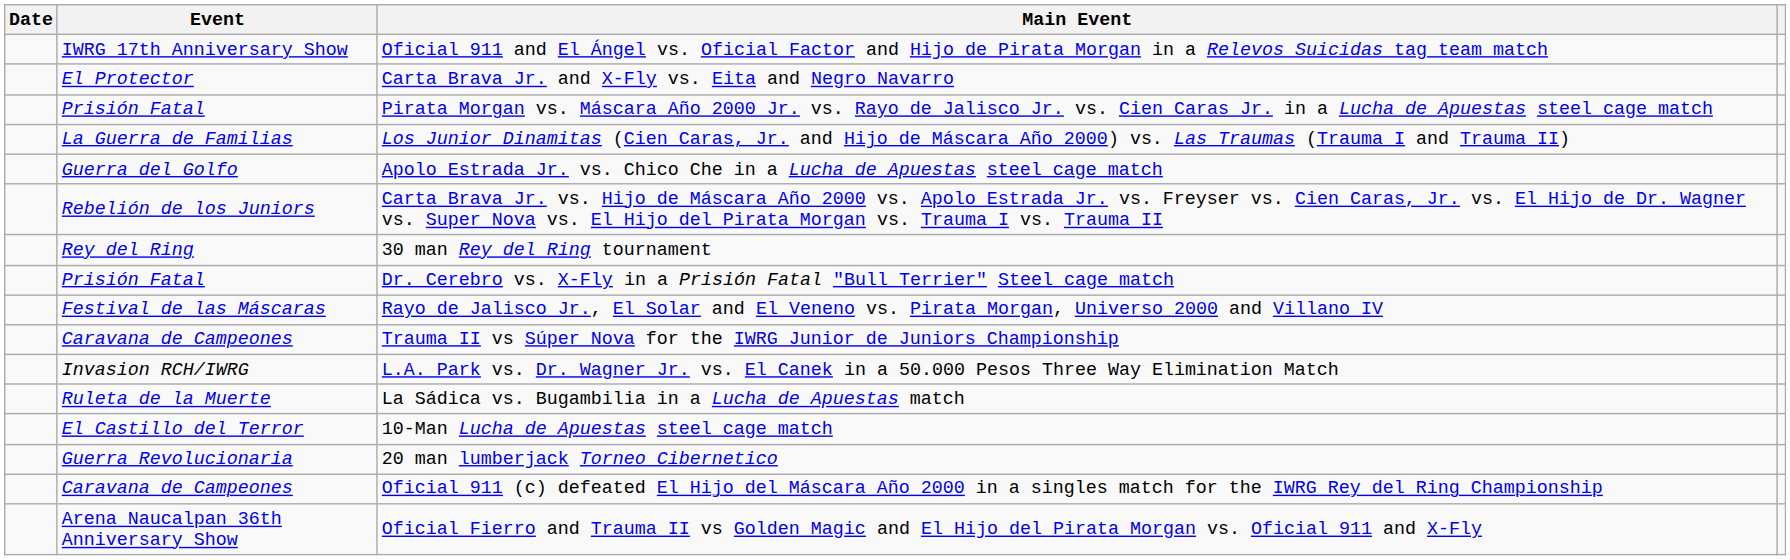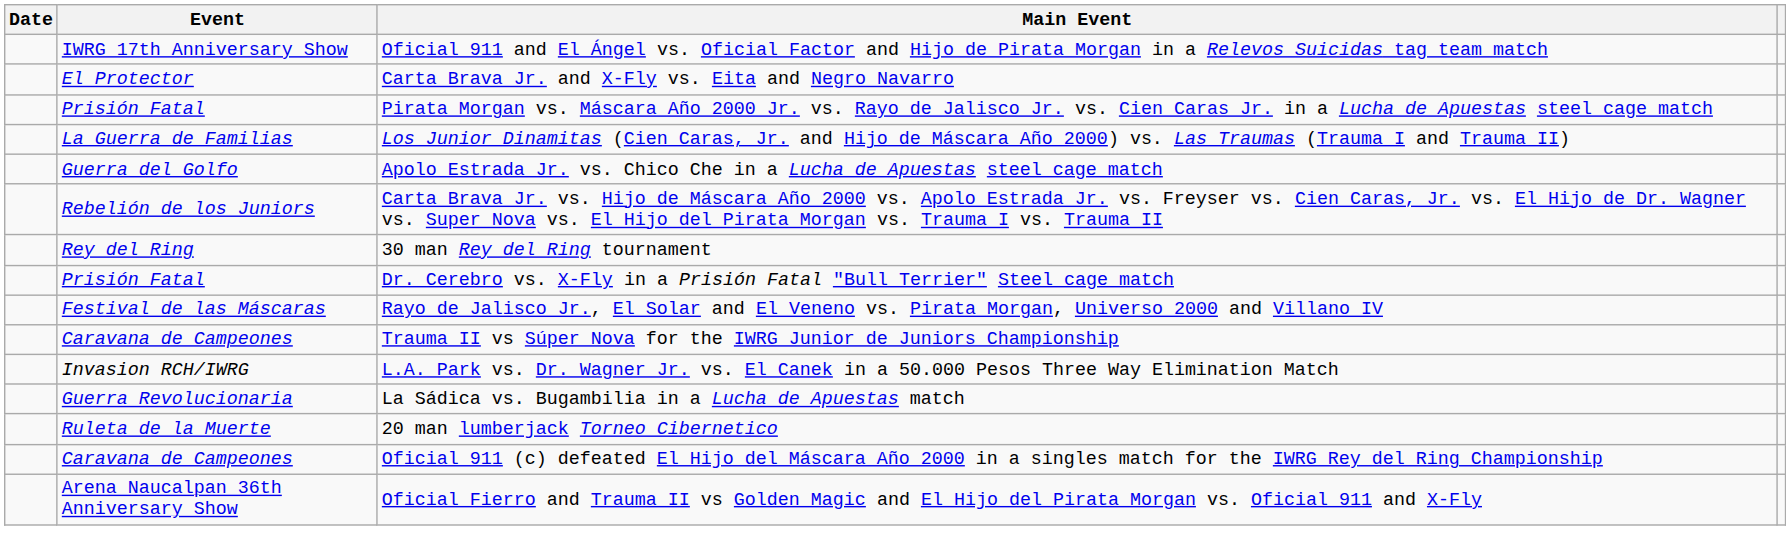La Sádica vs. Bugambilia in a Lucha de Apuestas match | Event: Ruleta de la Muerte -> Guerra Revolucionaria
- row: El Castillo del Terror | 10-Man Lucha de Apuestas steel cage match
20 man lumberjack Torneo Cibernetico | Event: Guerra Revolucionaria -> Ruleta de la Muerte
